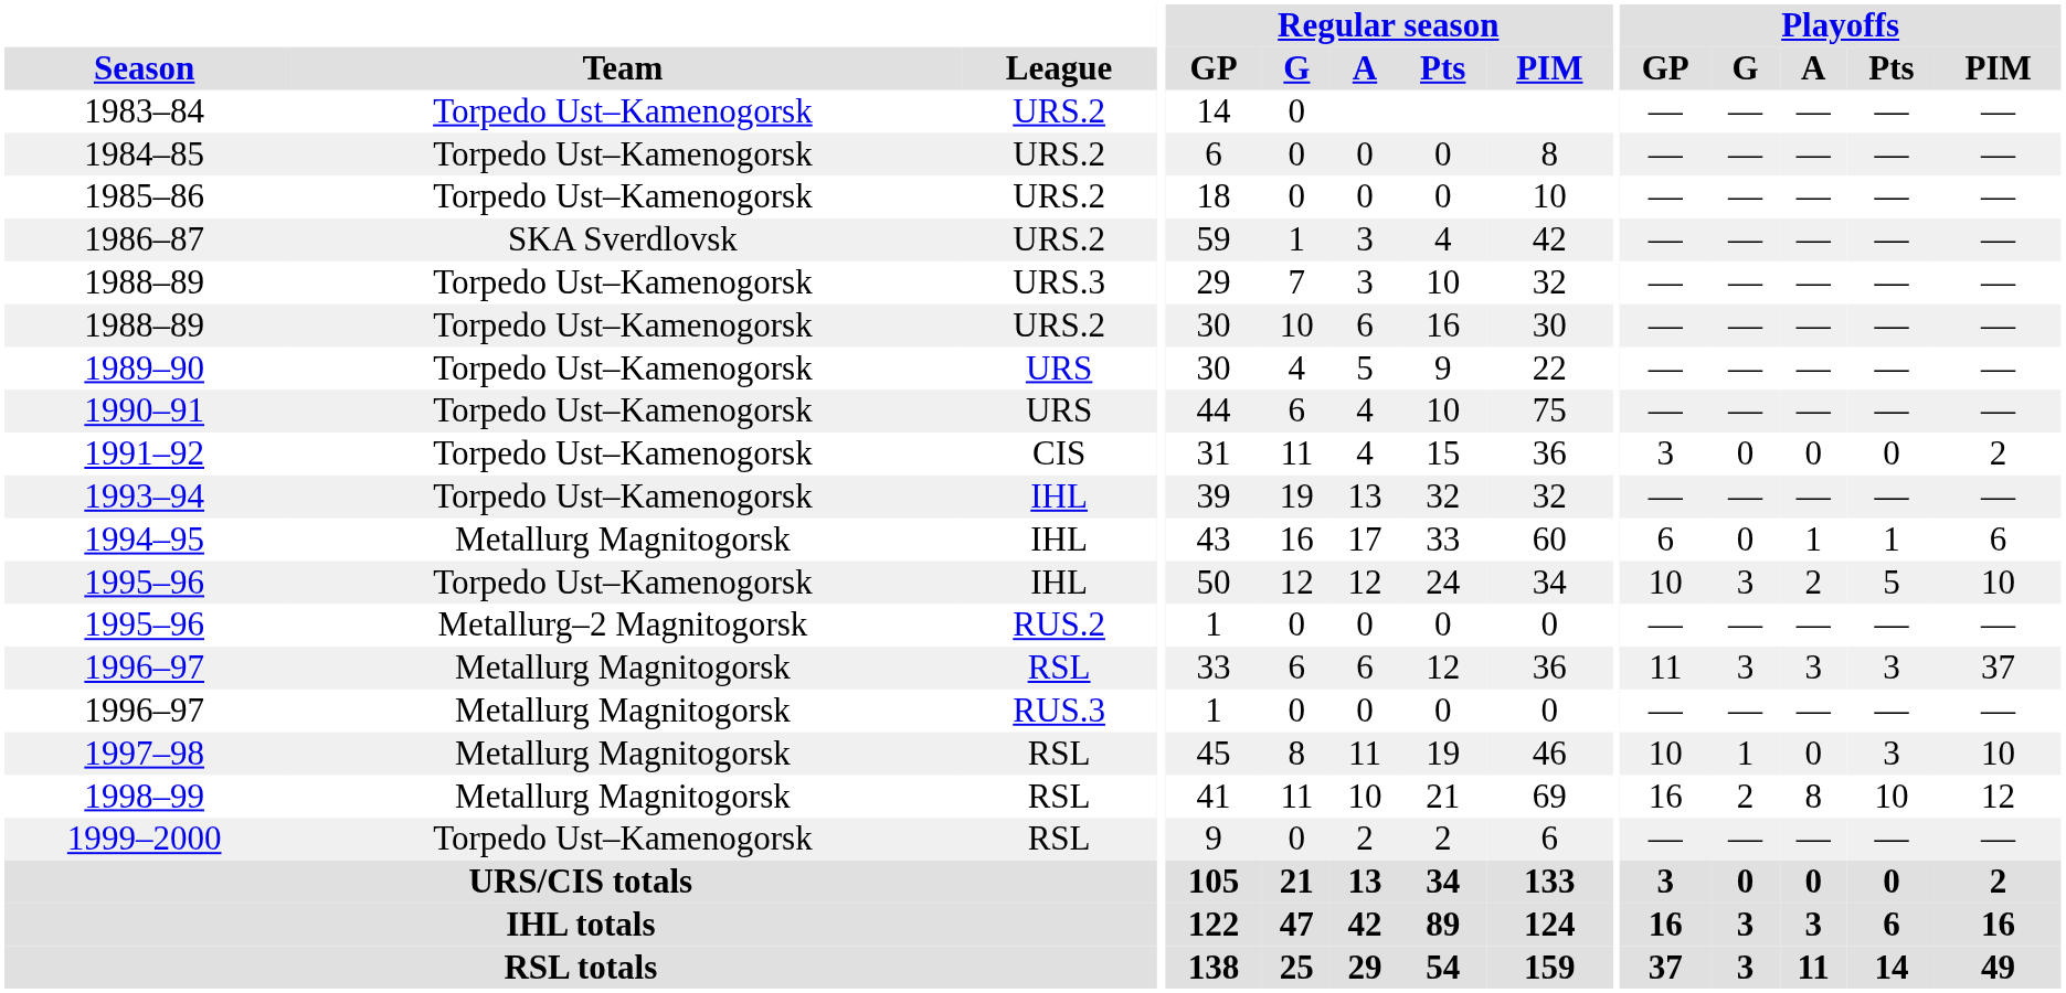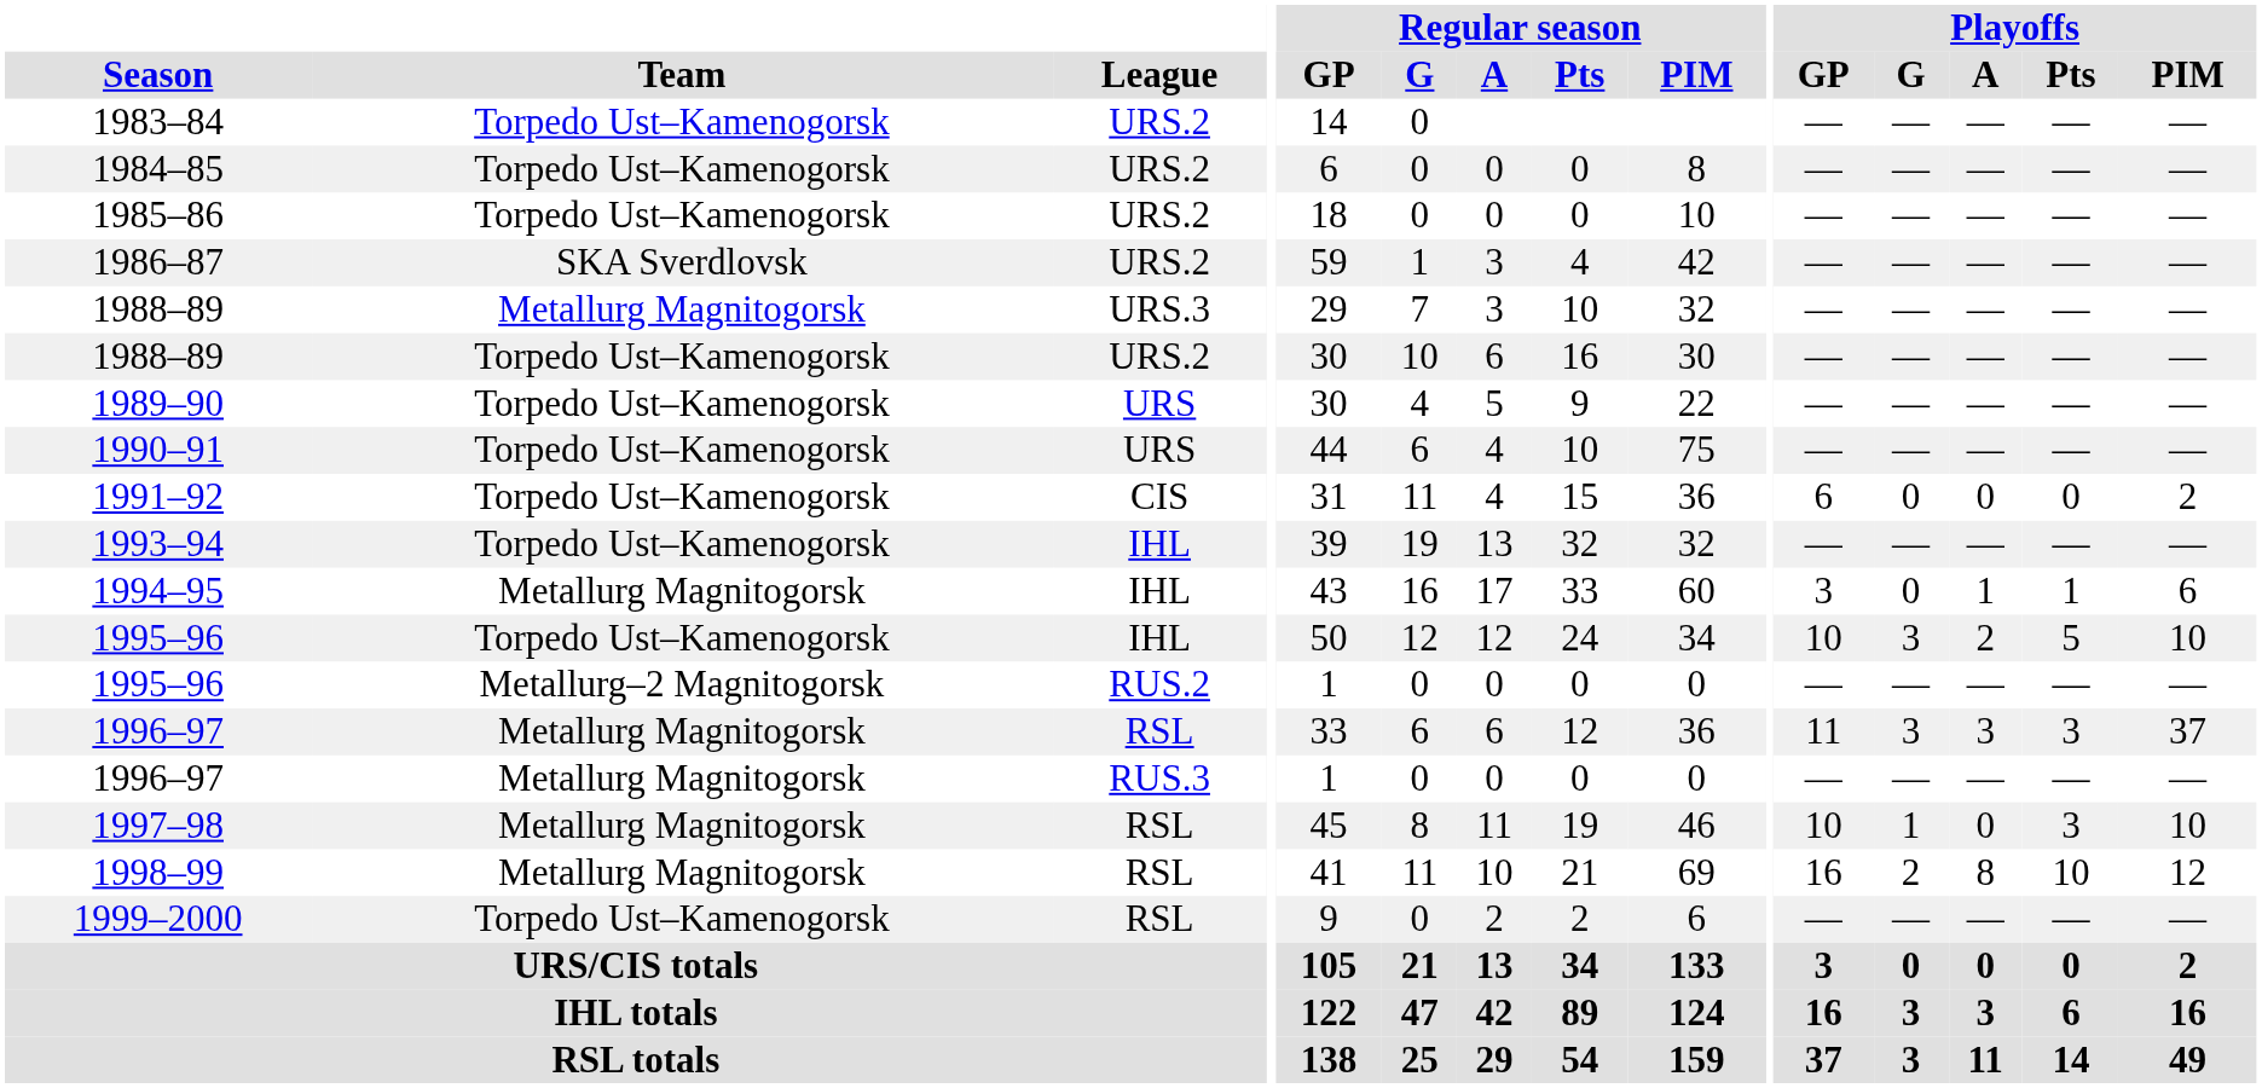1988–89 / URS.3 | Team: Torpedo Ust–Kamenogorsk -> Metallurg Magnitogorsk
1991–92 | Playoffs / GP: 3 -> 6
1994–95 | Playoffs / GP: 6 -> 3
